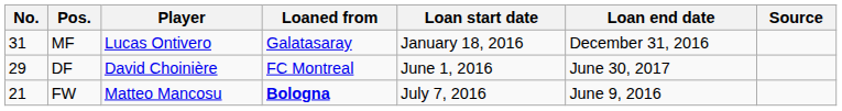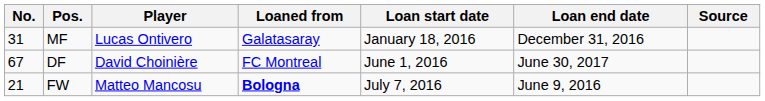DF | No.: 29 -> 67
